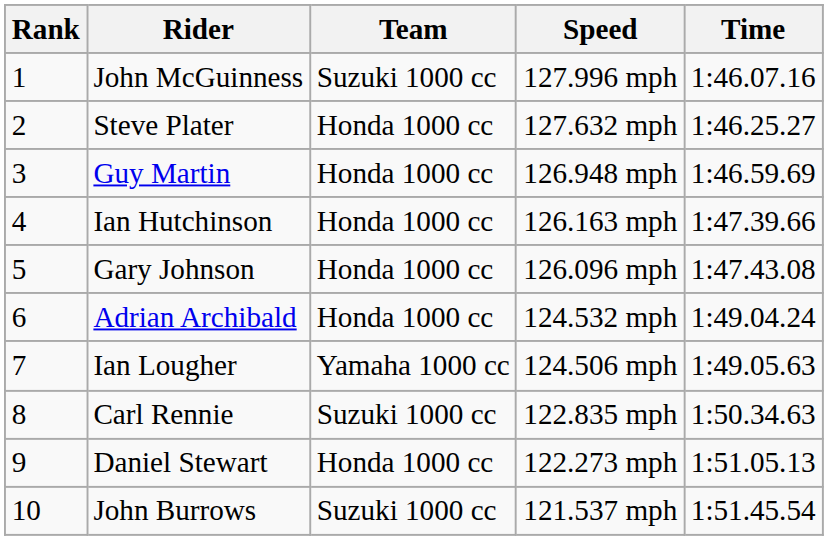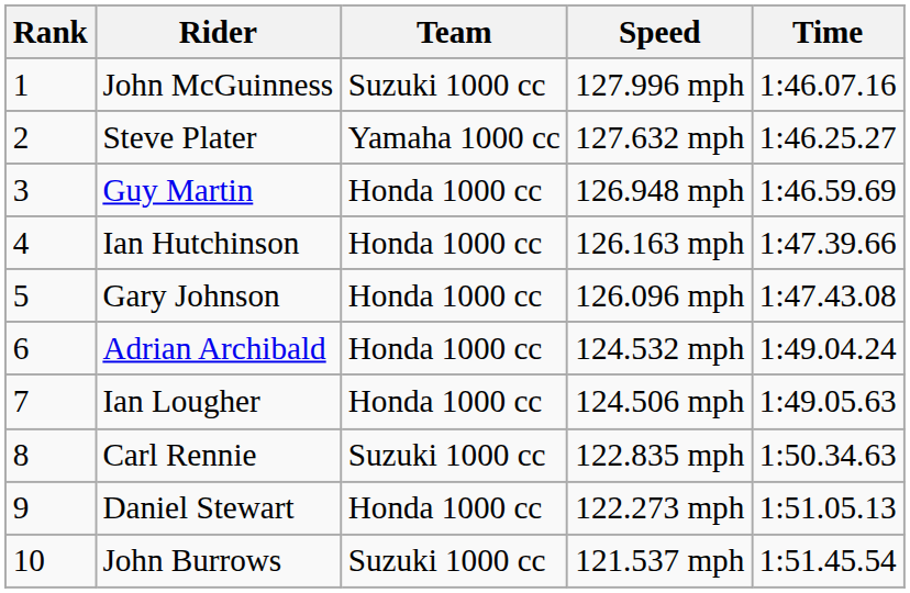Steve Plater | Team: Honda 1000 cc -> Yamaha 1000 cc
Ian Lougher | Team: Yamaha 1000 cc -> Honda 1000 cc
